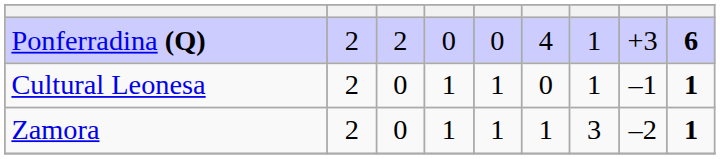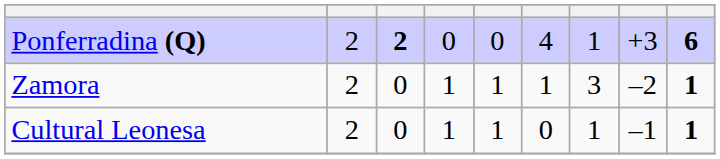Ponferradina (Q) | column 3: normal -> bold
rows swapped: Cultural Leonesa <-> Zamora
